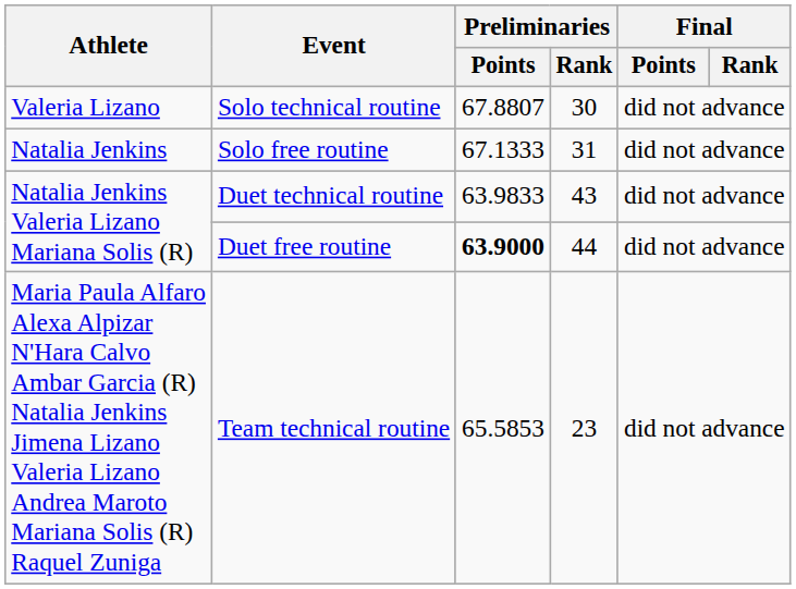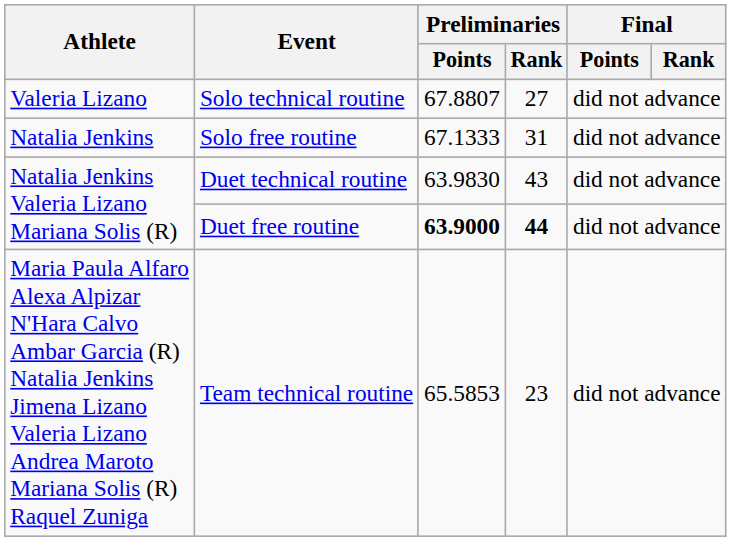Solo technical routine | Preliminaries / Rank: 30 -> 27
Duet technical routine | Preliminaries / Points: 63.9833 -> 63.9830
Duet free routine | Preliminaries / Rank: normal -> bold
